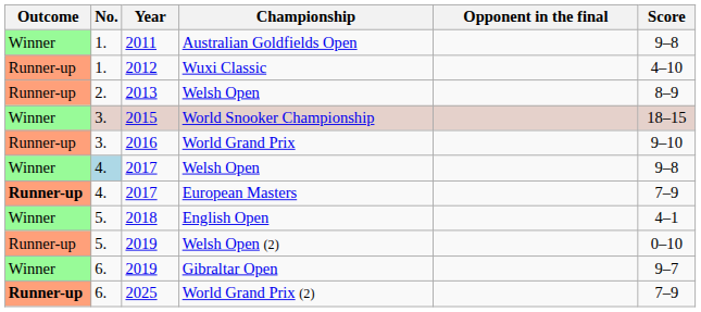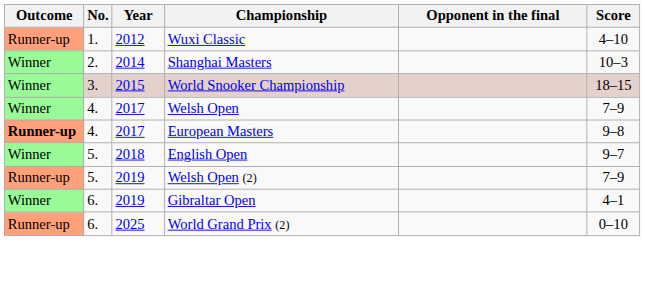- row: Winner | 1. | 2011 | Australian Goldfields Open | 9–8
- row: Runner-up | 2. | 2013 | Welsh Open | 8–9
+ row: Winner | 2. | 2014 | Shanghai Masters | 10–3
- row: Runner-up | 3. | 2016 | World Grand Prix | 9–10
2017 / Welsh Open | No.: lightblue background -> no background
2017 / Welsh Open | Score: 9–8 -> 7–9
European Masters | Score: 7–9 -> 9–8
English Open | Score: 4–1 -> 9–7
Welsh Open (2) | Score: 0–10 -> 7–9
Gibraltar Open | Score: 9–7 -> 4–1
World Grand Prix (2) | Outcome: bold -> normal
World Grand Prix (2) | Score: 7–9 -> 0–10
